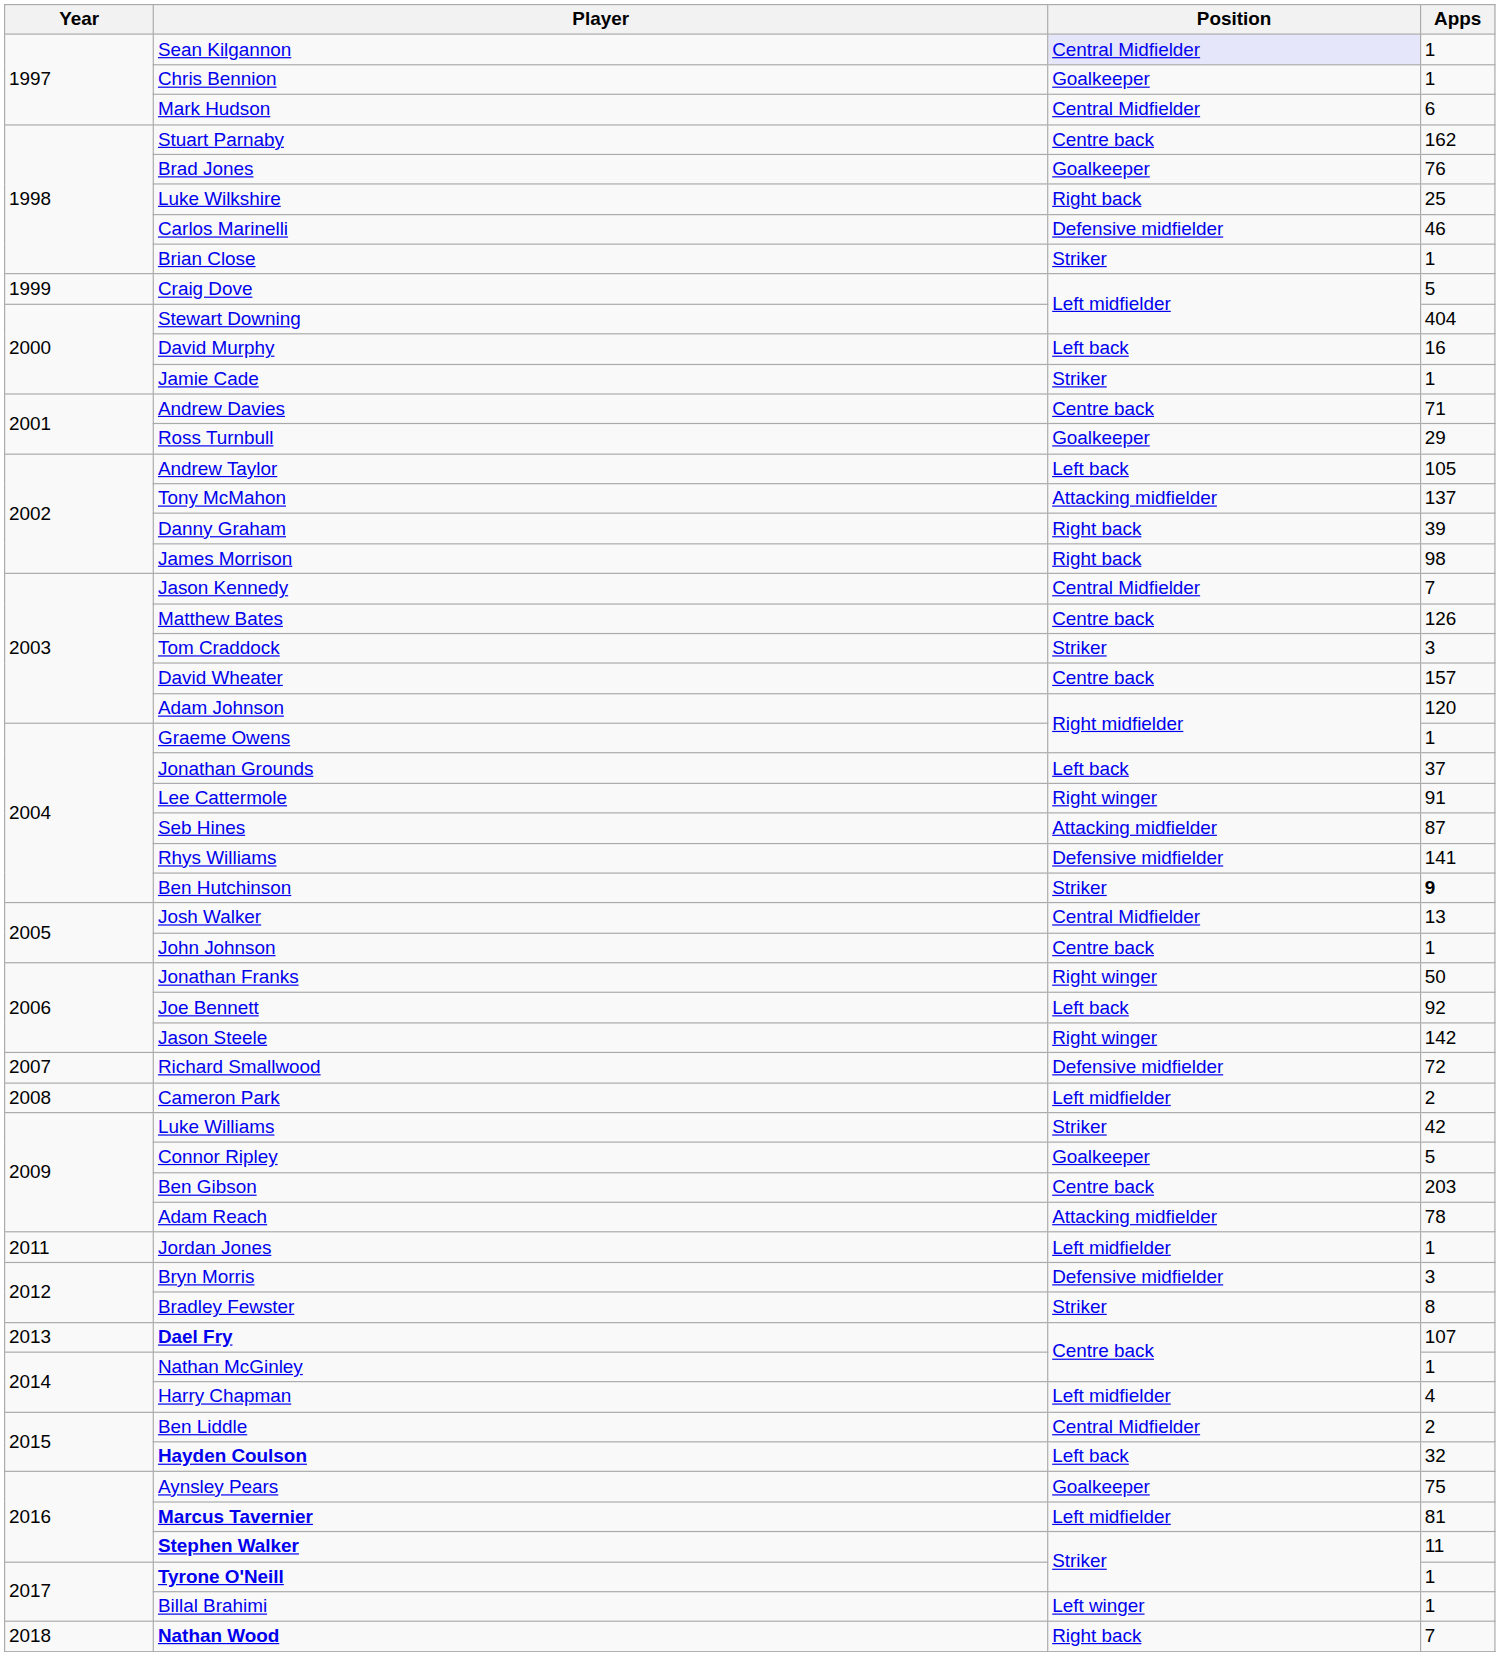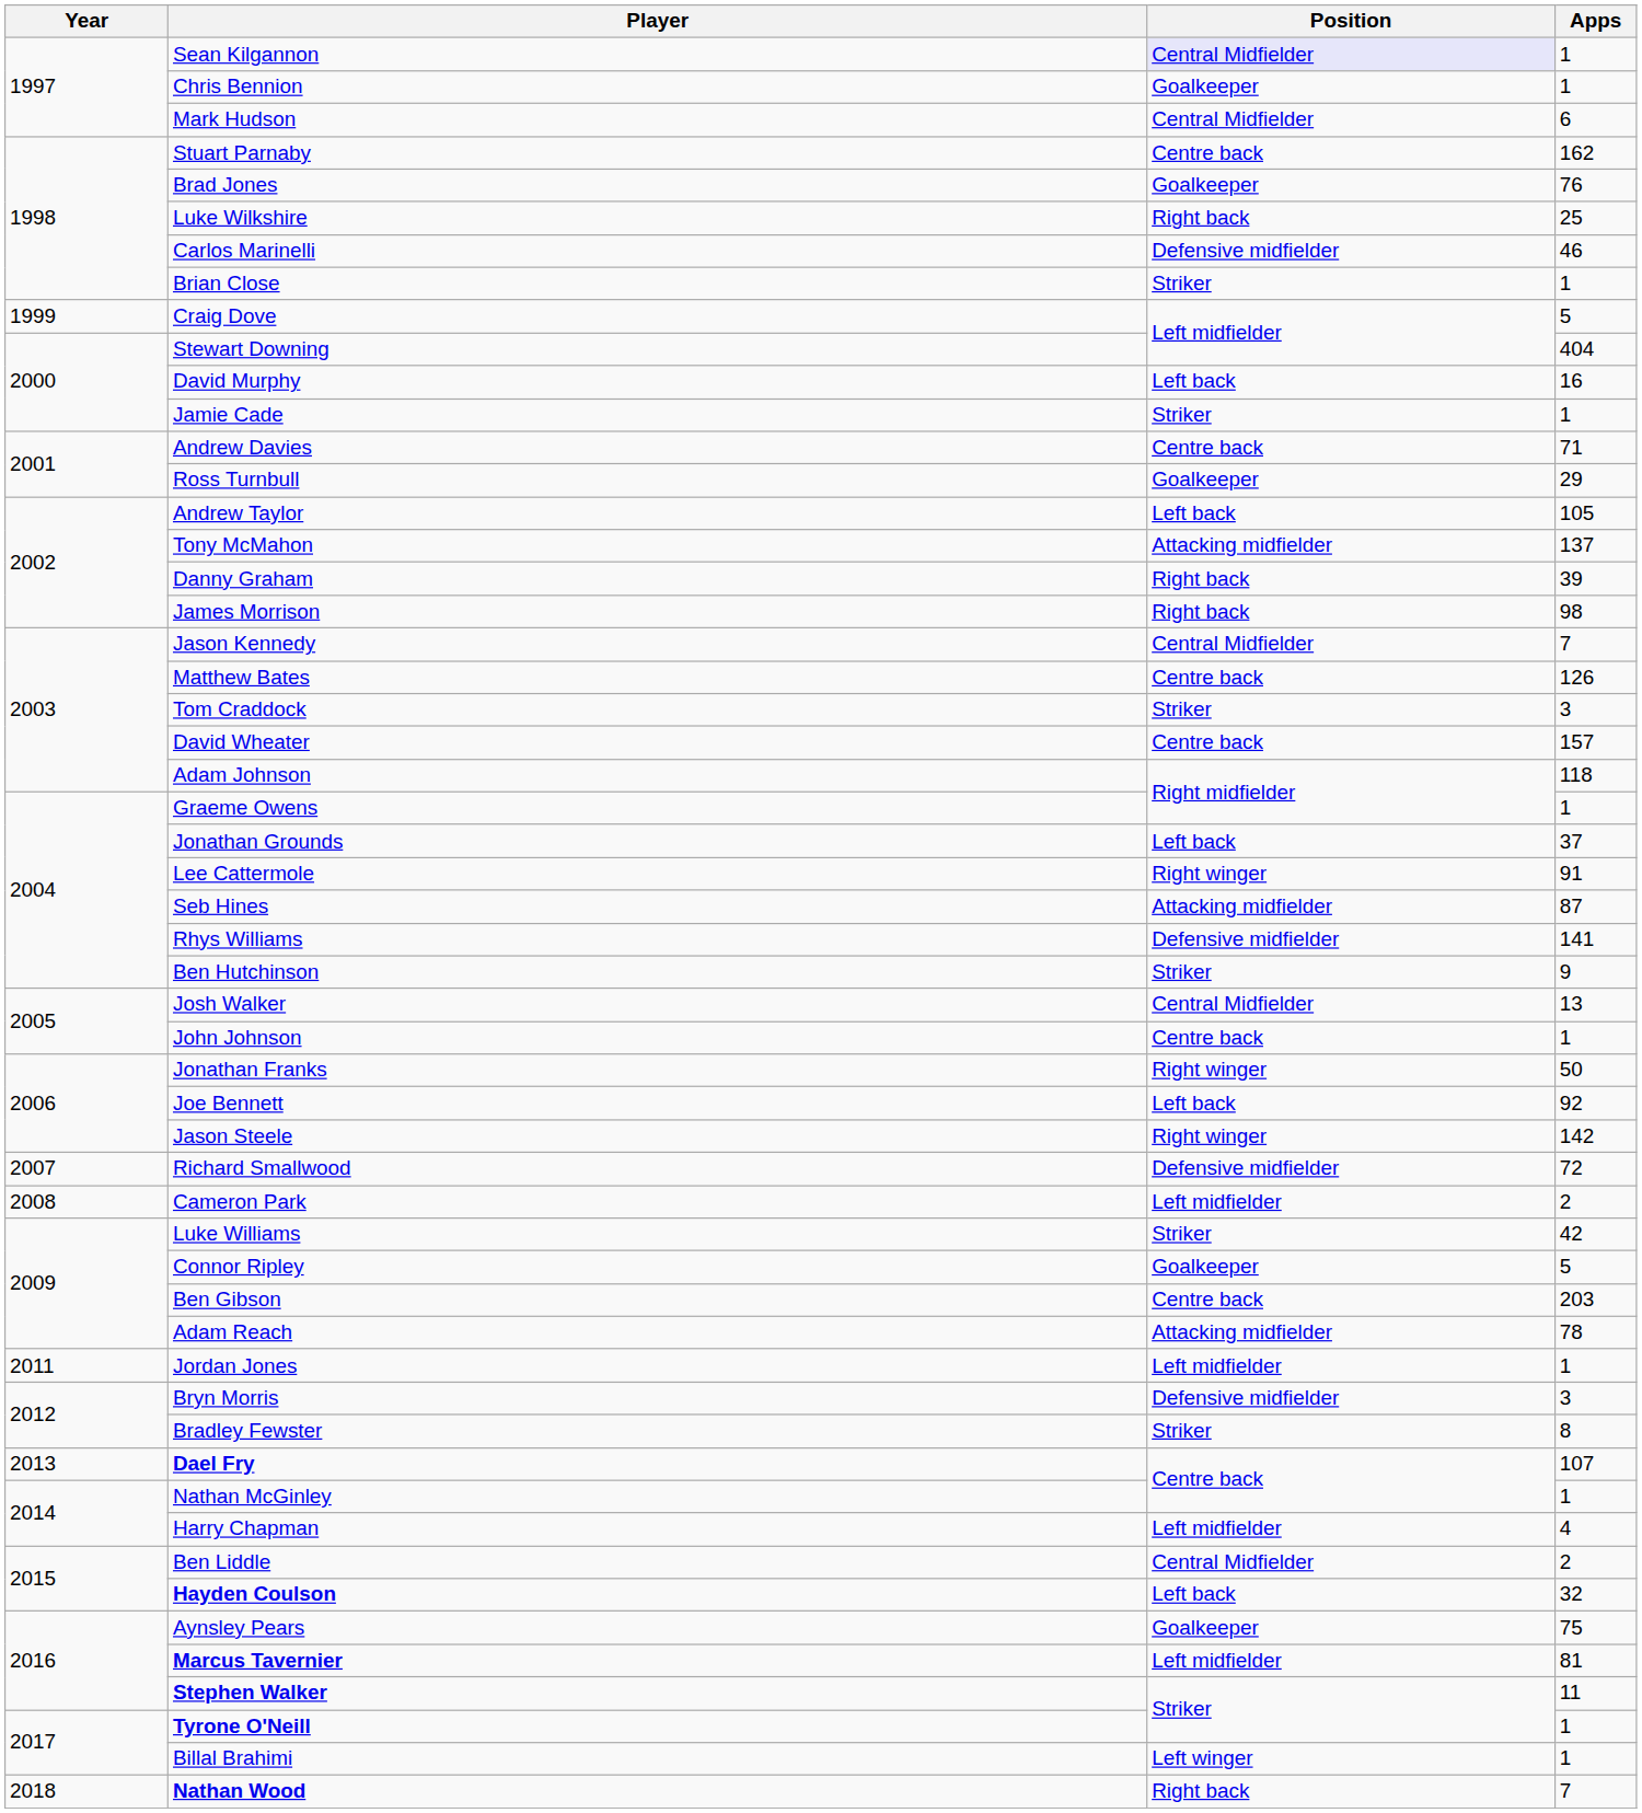Adam Johnson | Apps: 120 -> 118
Ben Hutchinson | Apps: bold -> normal
